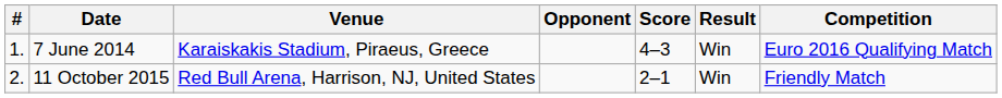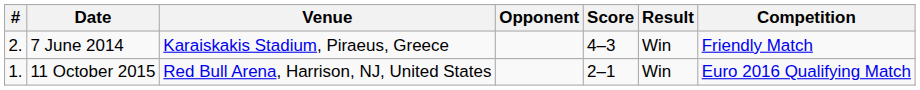7 June 2014 | #: 1. -> 2.
7 June 2014 | Competition: Euro 2016 Qualifying Match -> Friendly Match
11 October 2015 | #: 2. -> 1.
11 October 2015 | Competition: Friendly Match -> Euro 2016 Qualifying Match
